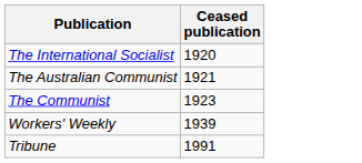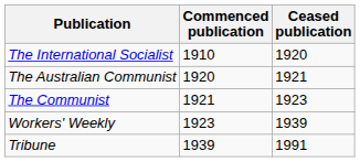+ column: Commenced publication | 1910 | 1920 | 1921 | 1923 | 1939
